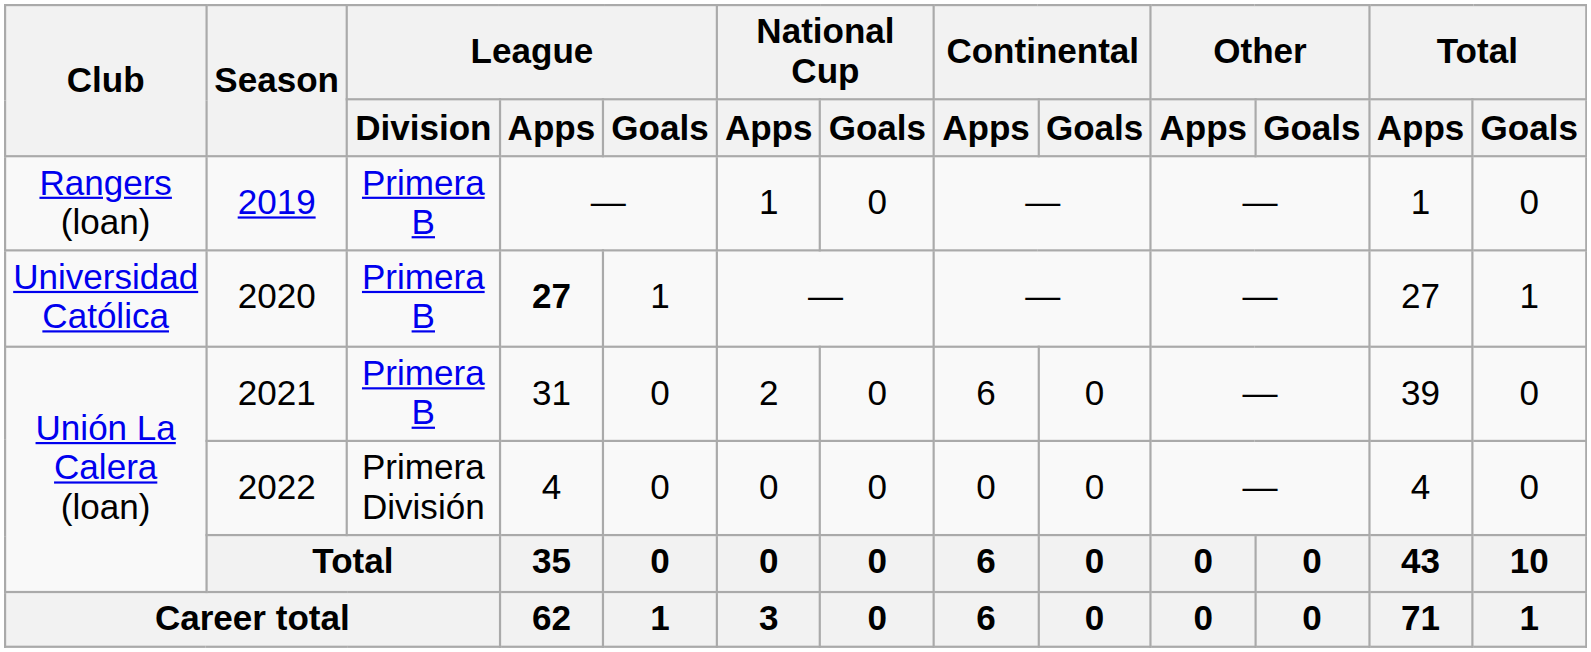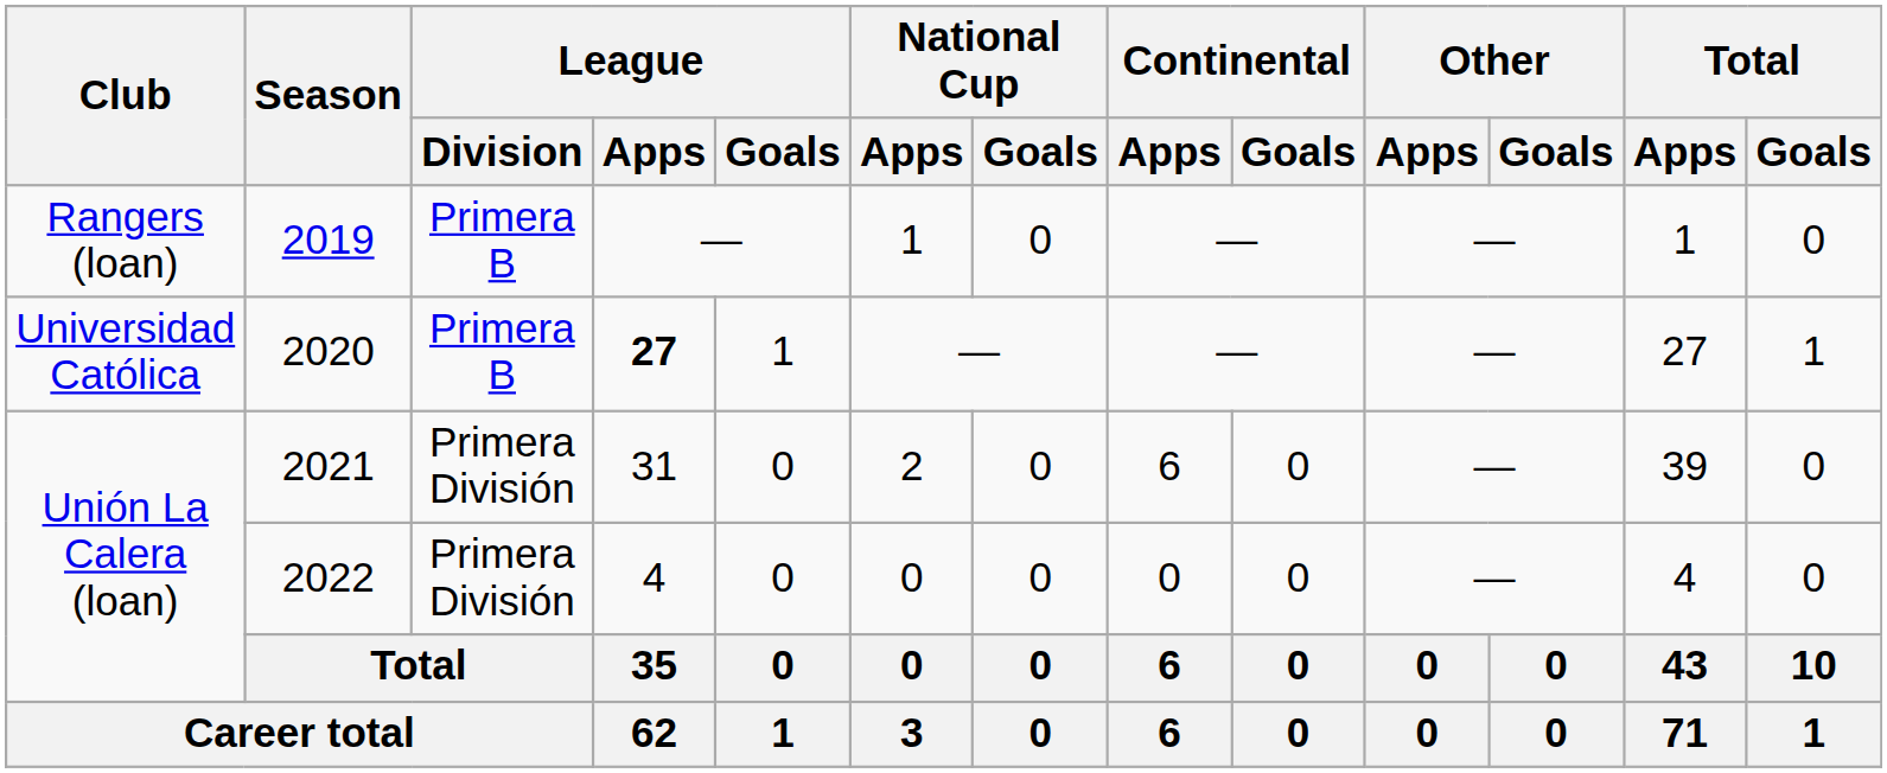2021 | League / Division: Primera B -> Primera División
